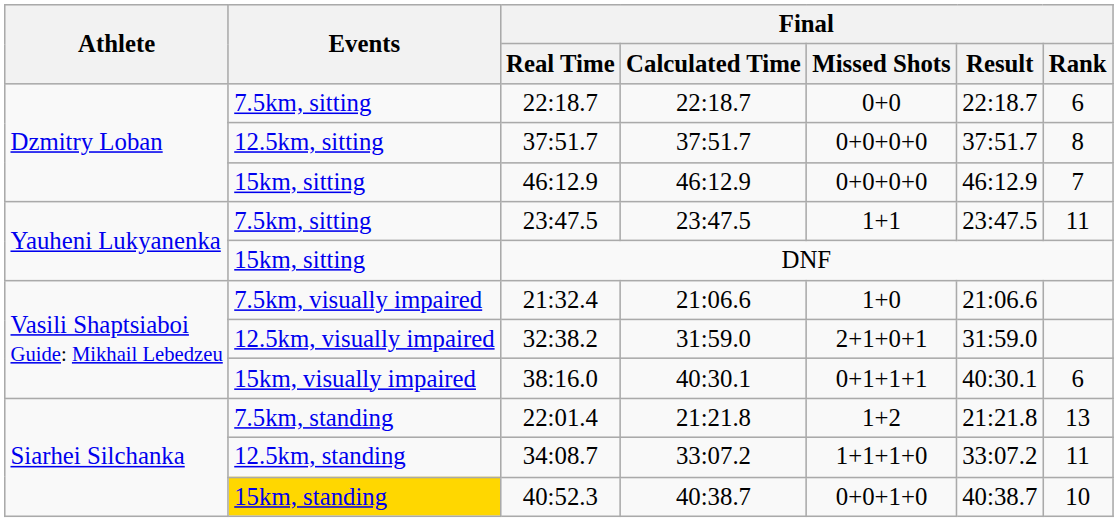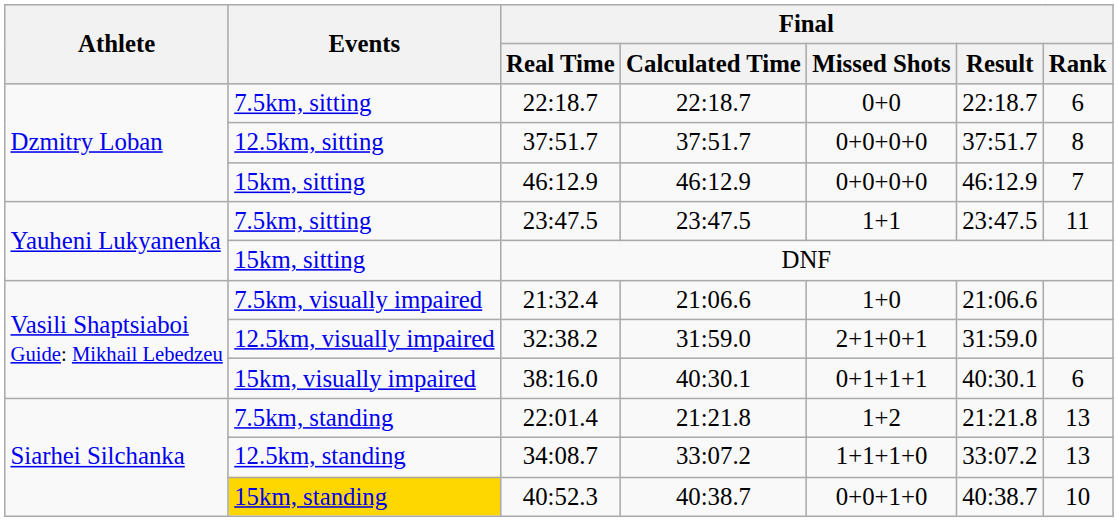34:08.7 | Final / Rank: 11 -> 13
